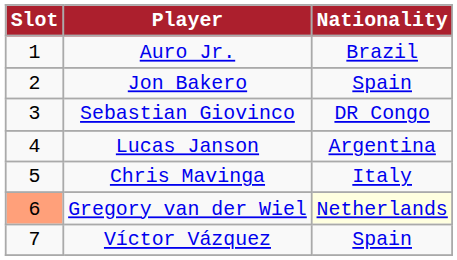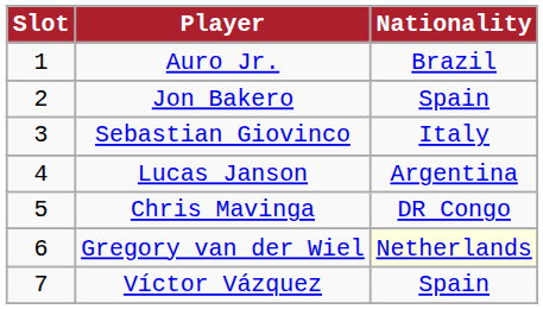Sebastian Giovinco | Nationality: DR Congo -> Italy
Chris Mavinga | Nationality: Italy -> DR Congo
Gregory van der Wiel | Slot: lightsalmon background -> no background
